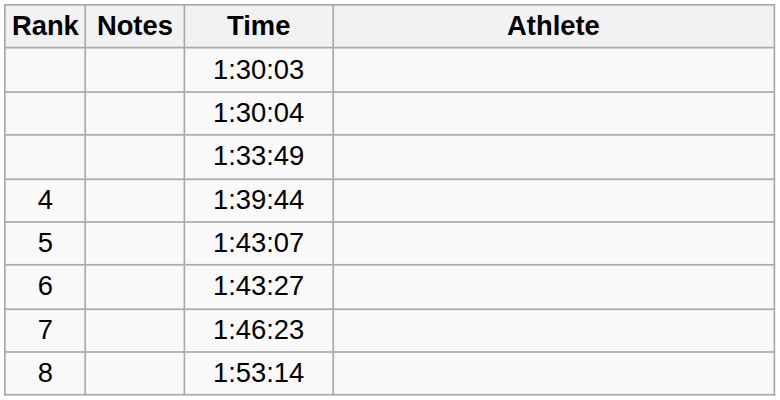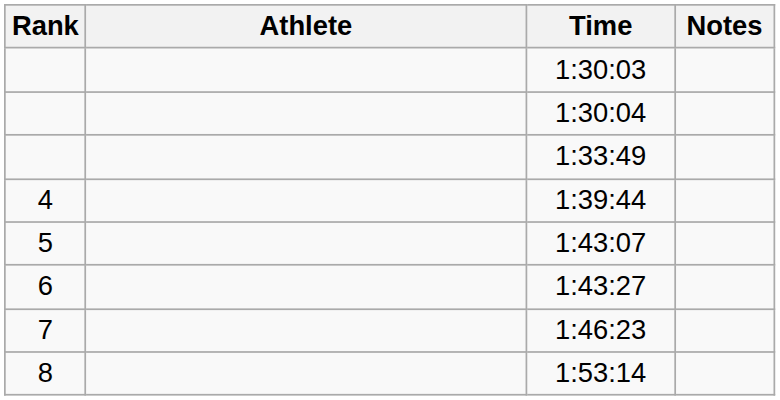columns swapped: Athlete <-> Notes
